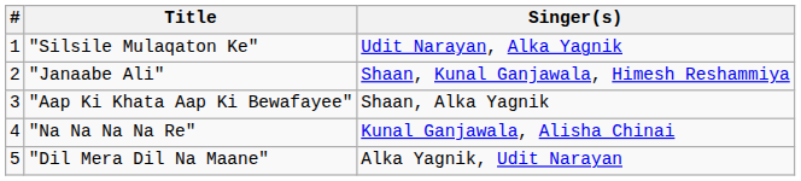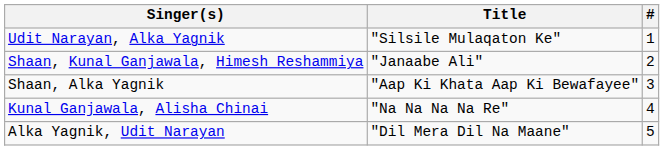columns swapped: # <-> Singer(s)
